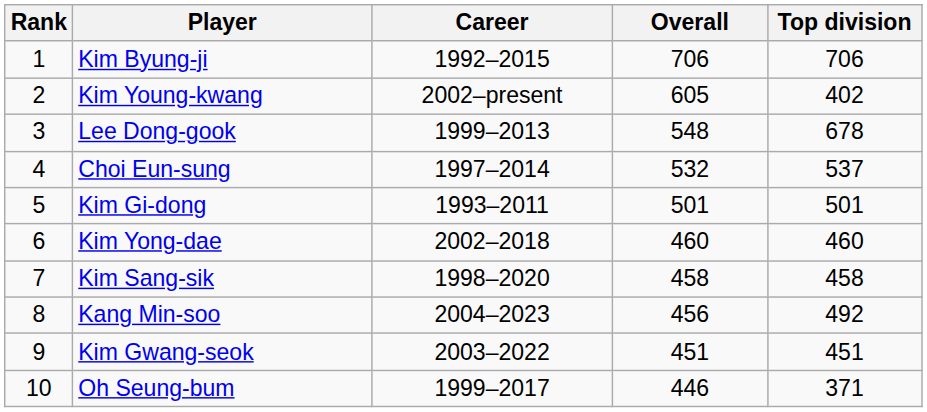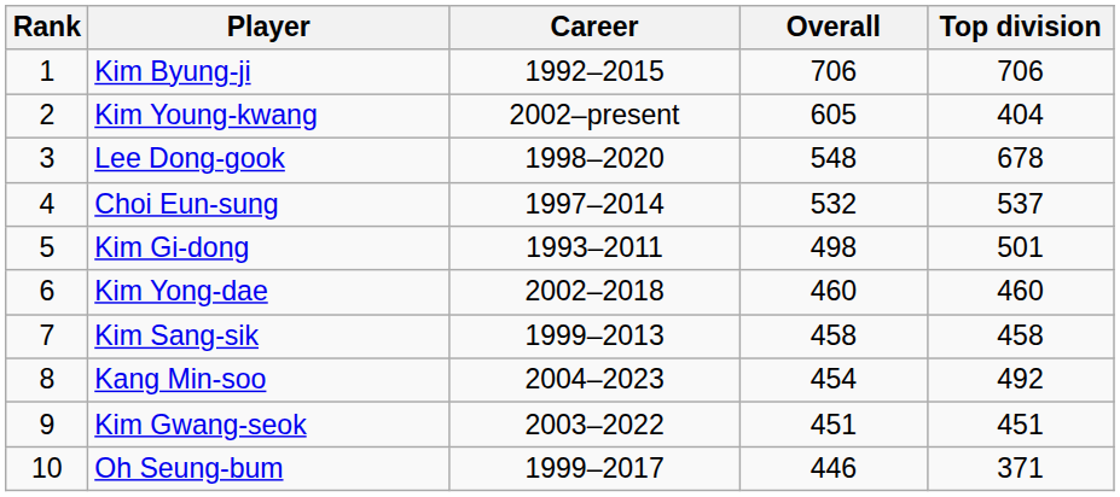Kim Young-kwang | Top division: 402 -> 404
Lee Dong-gook | Career: 1999–2013 -> 1998–2020
Kim Gi-dong | Overall: 501 -> 498
Kim Sang-sik | Career: 1998–2020 -> 1999–2013
Kang Min-soo | Overall: 456 -> 454
